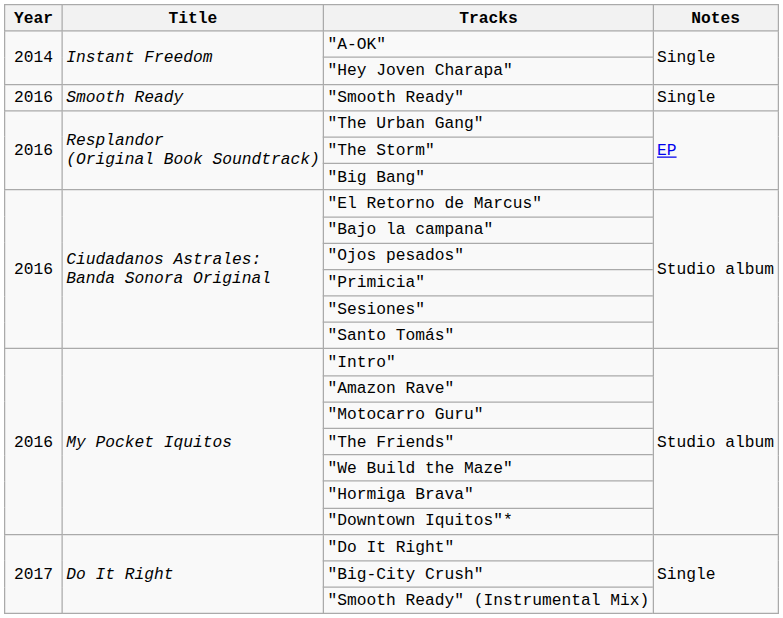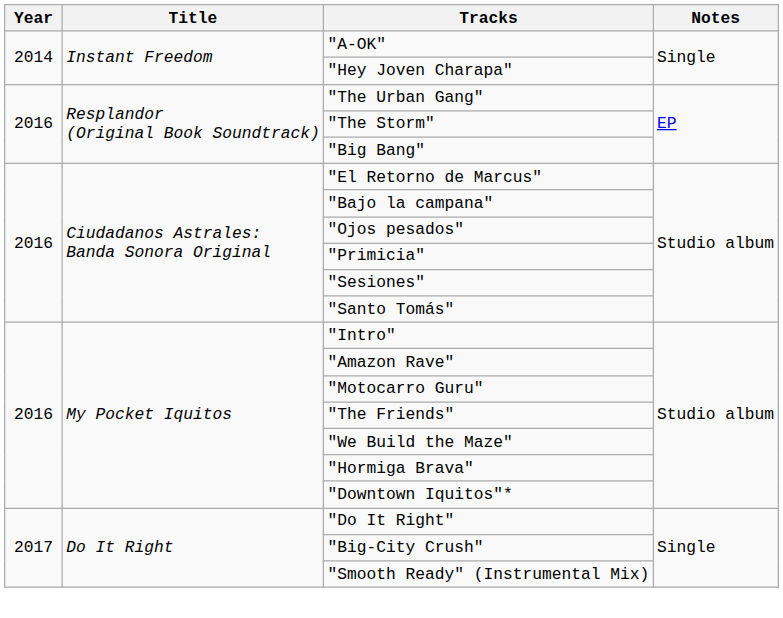- row: 2016 | Smooth Ready | "Smooth Ready" | Single
